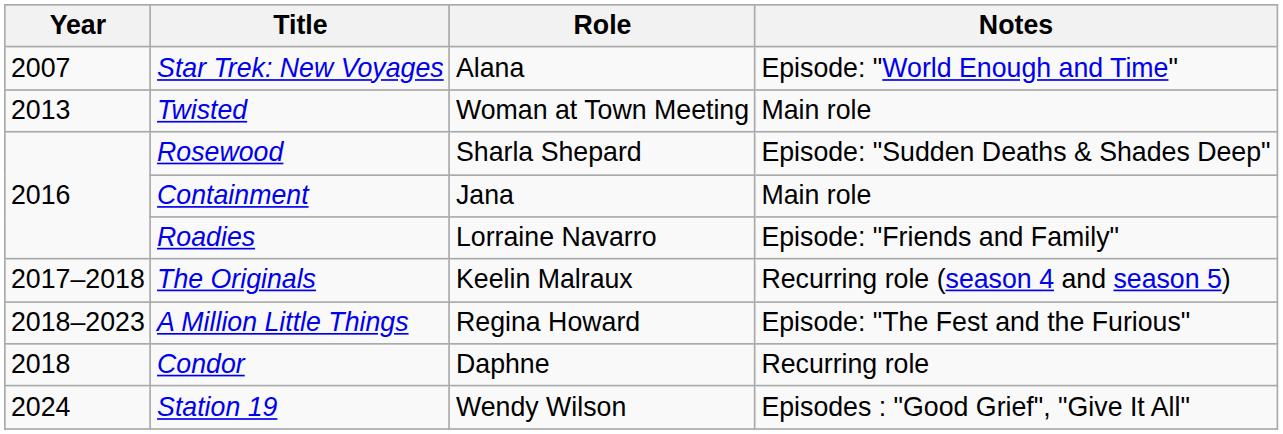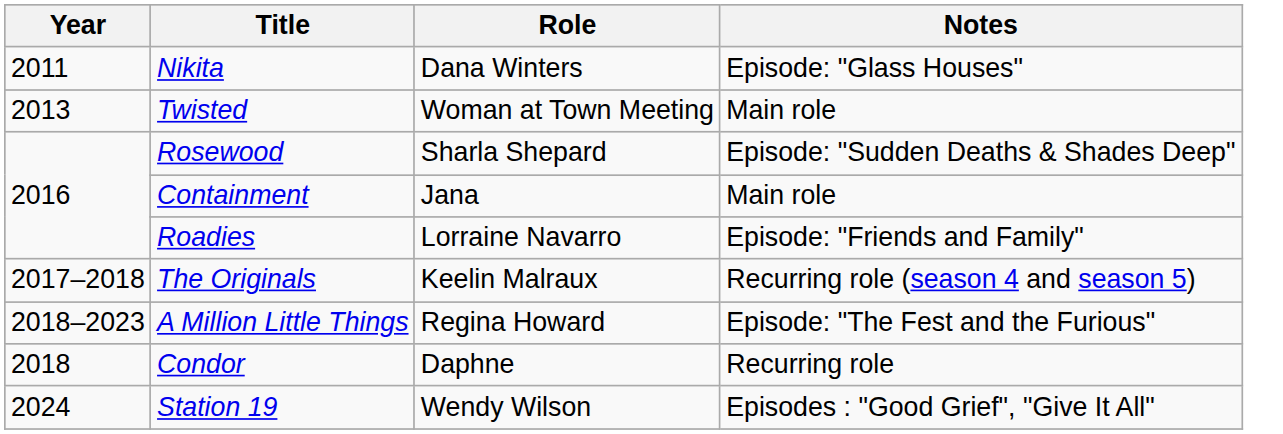- row: 2007 | Star Trek: New Voyages | Alana | Episode: "World Enough and Time"
+ row: 2011 | Nikita | Dana Winters | Episode: "Glass Houses"
